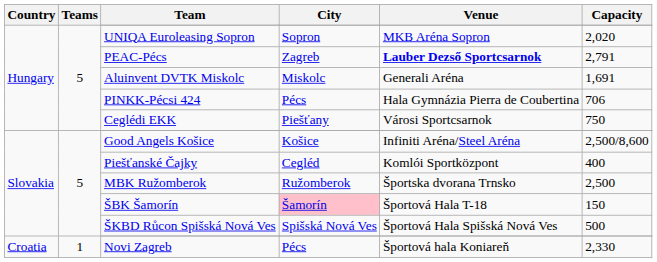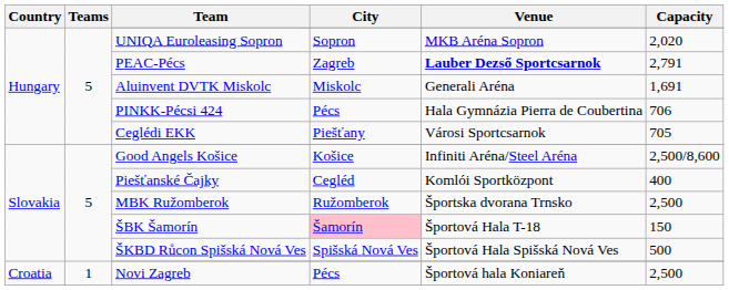Ceglédi EKK | Capacity: 750 -> 705
Novi Zagreb | Capacity: 2,330 -> 2,500
